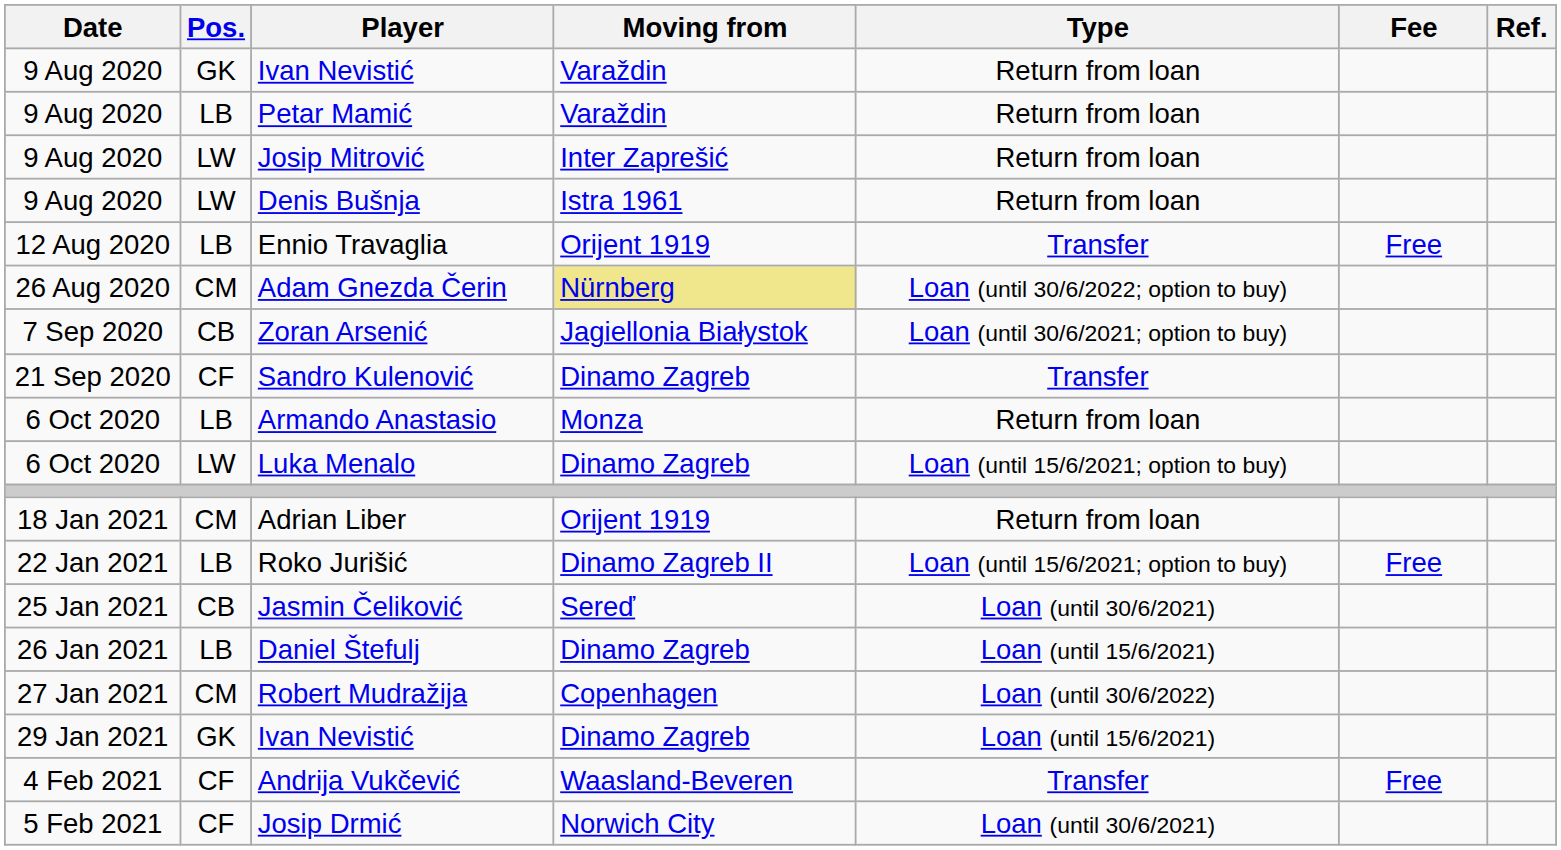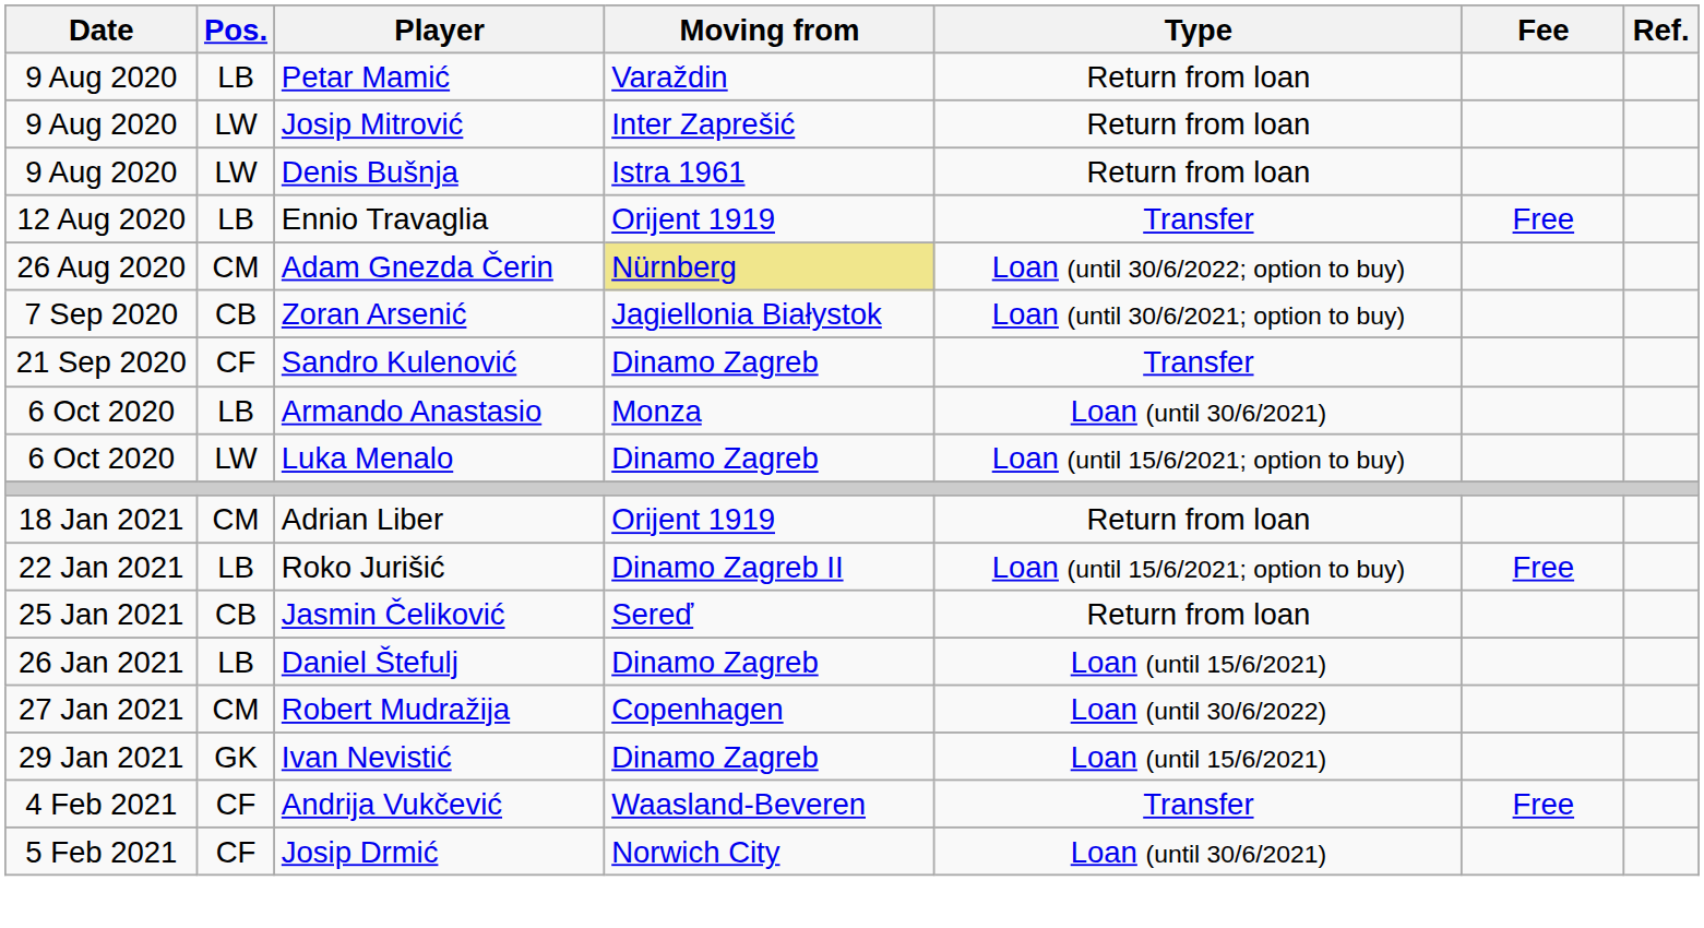- row: 9 Aug 2020 | GK | Ivan Nevistić | Varaždin | Return from loan
Armando Anastasio | Type: Return from loan -> Loan (until 30/6/2021)
Jasmin Čeliković | Type: Loan (until 30/6/2021) -> Return from loan
